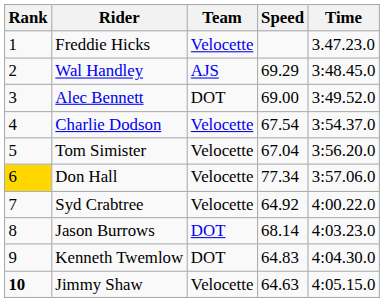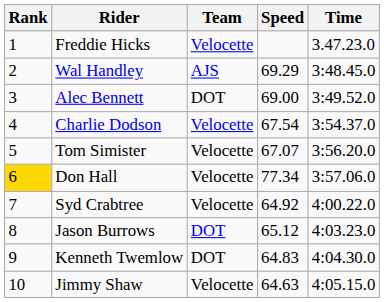Tom Simister | Speed: 67.04 -> 67.07
Jason Burrows | Speed: 68.14 -> 65.12
Jimmy Shaw | Rank: bold -> normal
